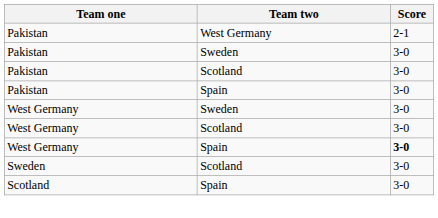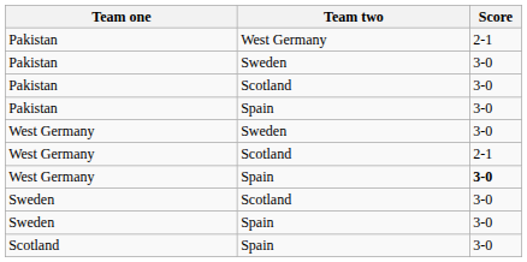West Germany / Scotland | Score: 3-0 -> 2-1
+ row: Sweden | Spain | 3-0
